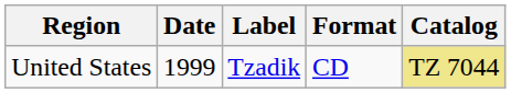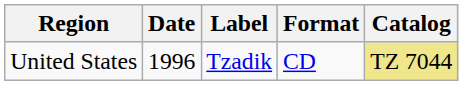United States | Date: 1999 -> 1996
